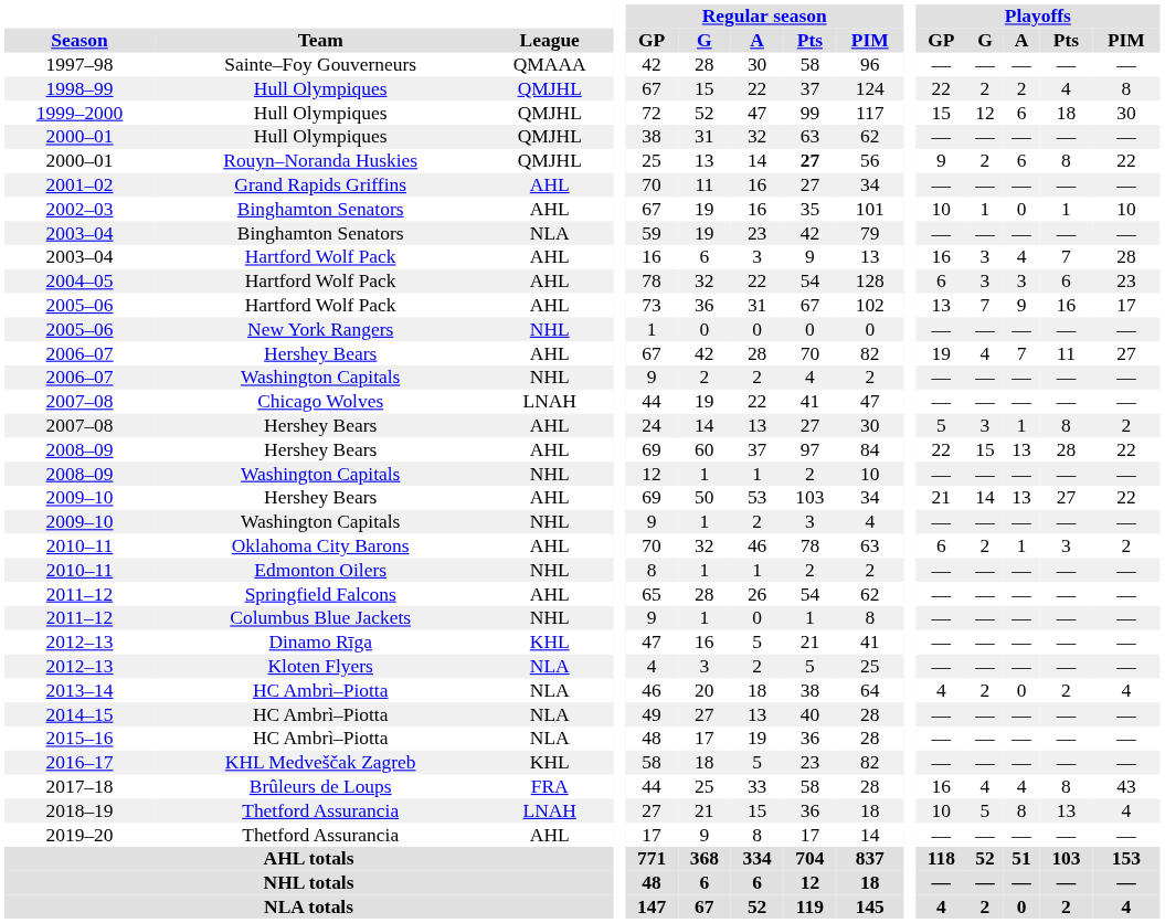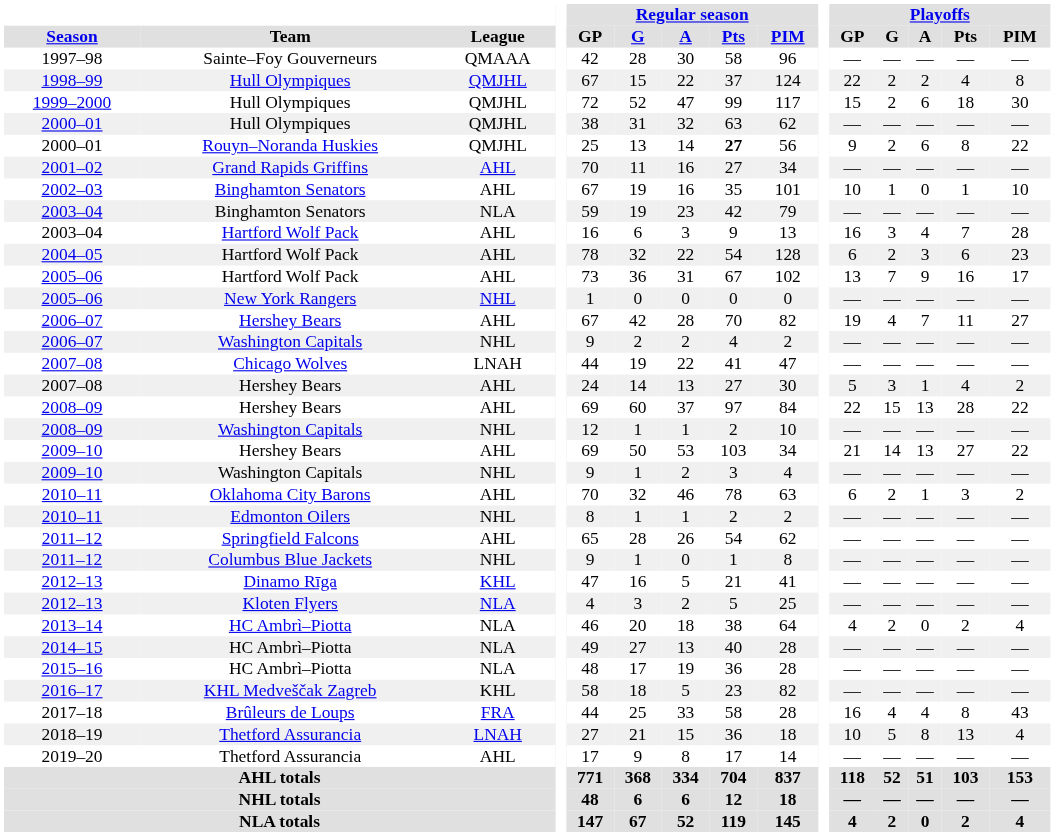1999–2000 | Playoffs / G: 12 -> 2
2004–05 | Playoffs / G: 3 -> 2
2007–08 / Hershey Bears | Playoffs / Pts: 8 -> 4
